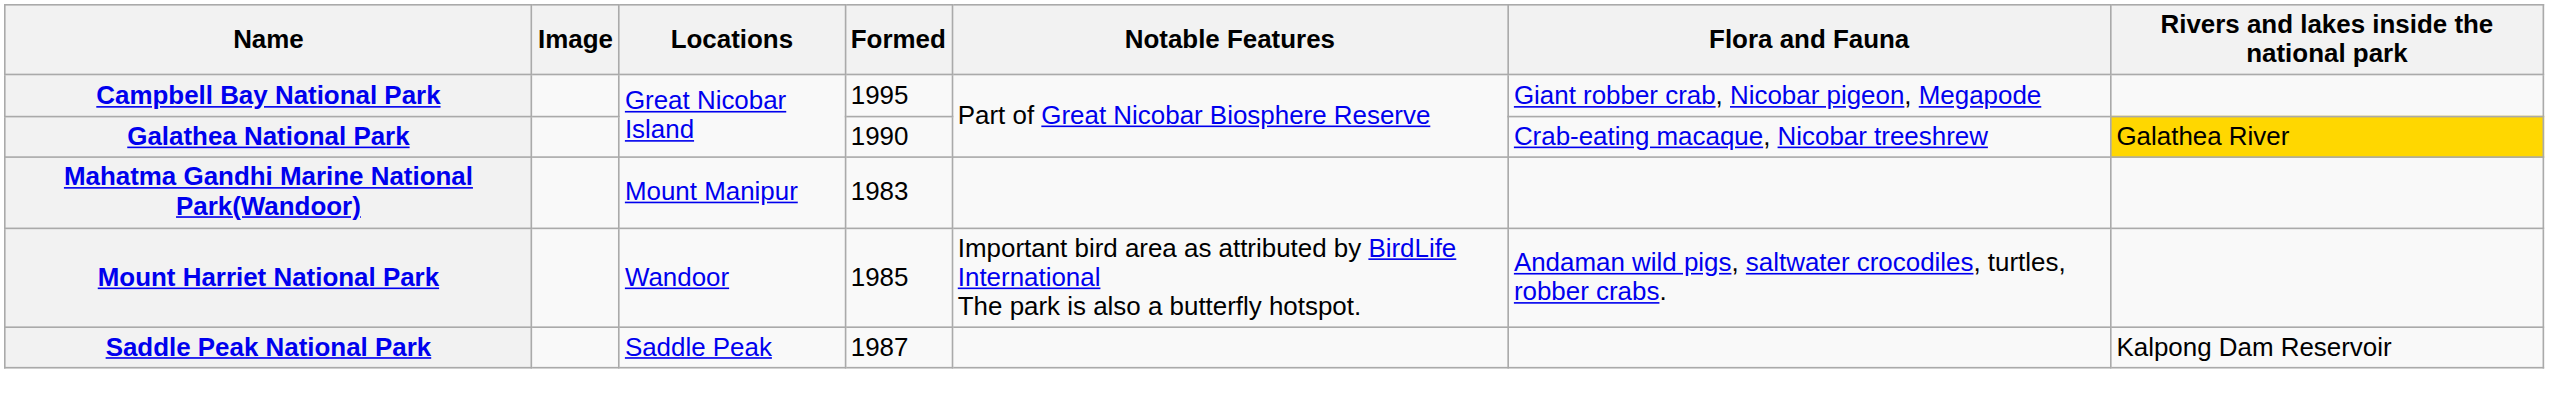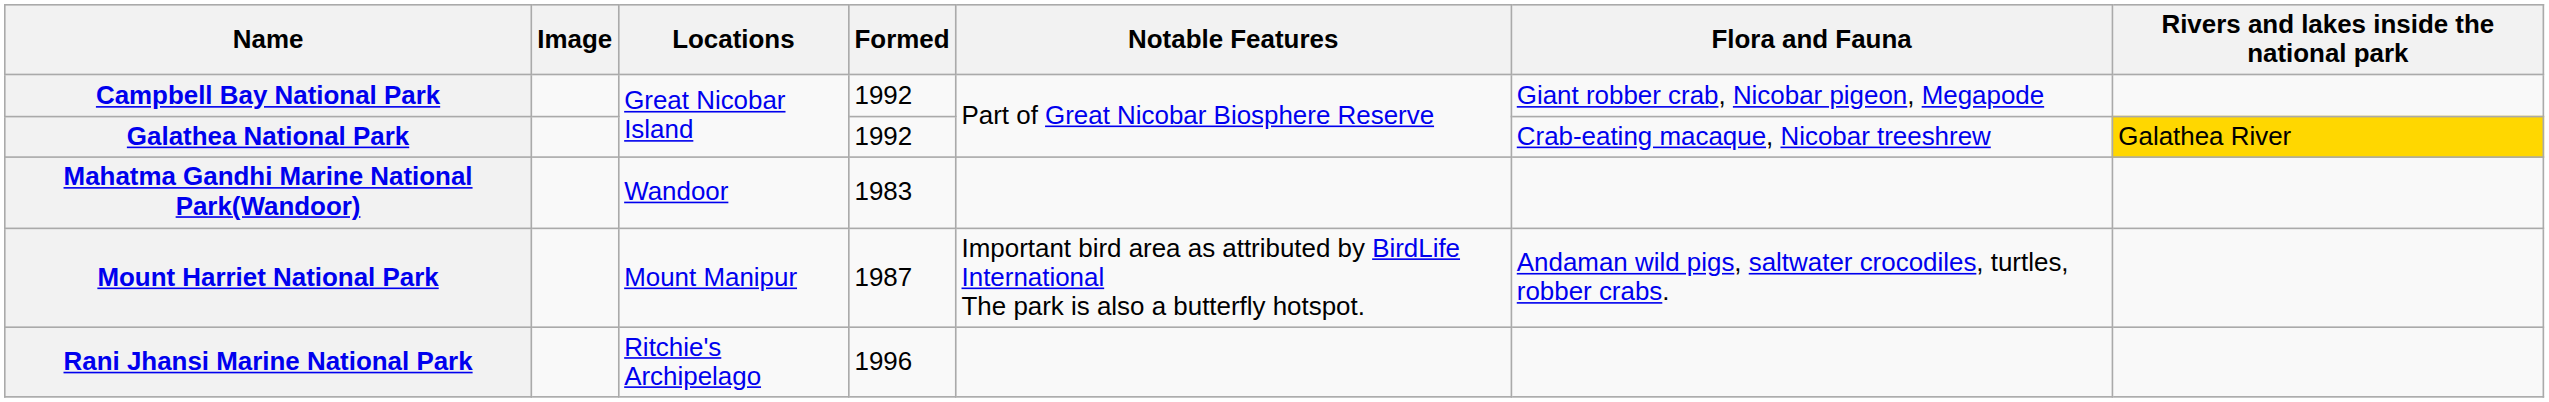Campbell Bay National Park | Formed: 1995 -> 1992
Galathea National Park | Formed: 1990 -> 1992
Mahatma Gandhi Marine National Park(Wandoor) | Locations: Mount Manipur -> Wandoor
Mount Harriet National Park | Locations: Wandoor -> Mount Manipur
Mount Harriet National Park | Formed: 1985 -> 1987
+ row: Rani Jhansi Marine National Park | Ritchie's Archipelago | 1996
- row: Saddle Peak National Park | Saddle Peak | 1987 | Kalpong Dam Reservoir
